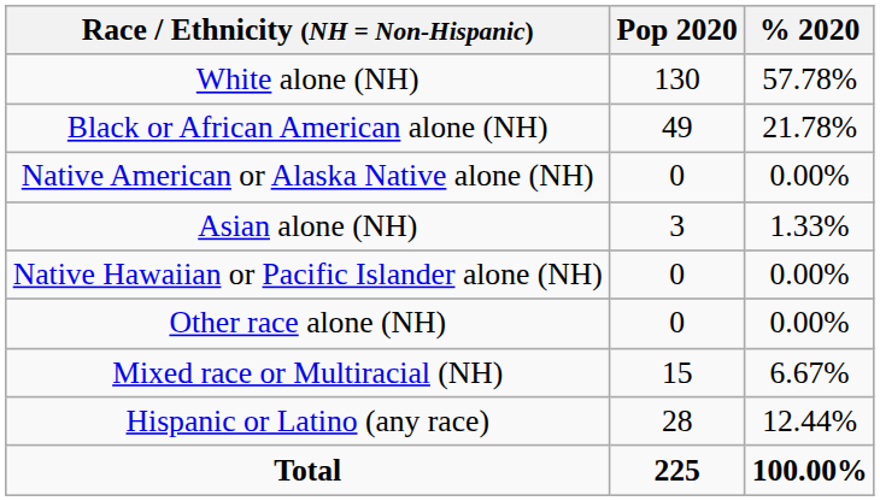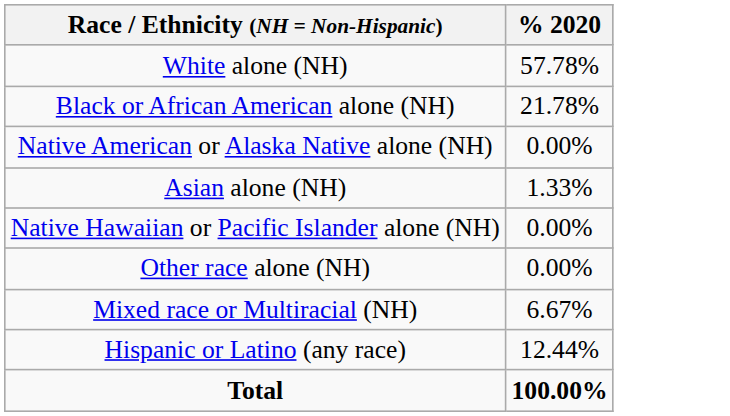- column: Pop 2020 | 130 | 49 | 0 | 3 | 0 | 0 | 15 | 28 | 225
